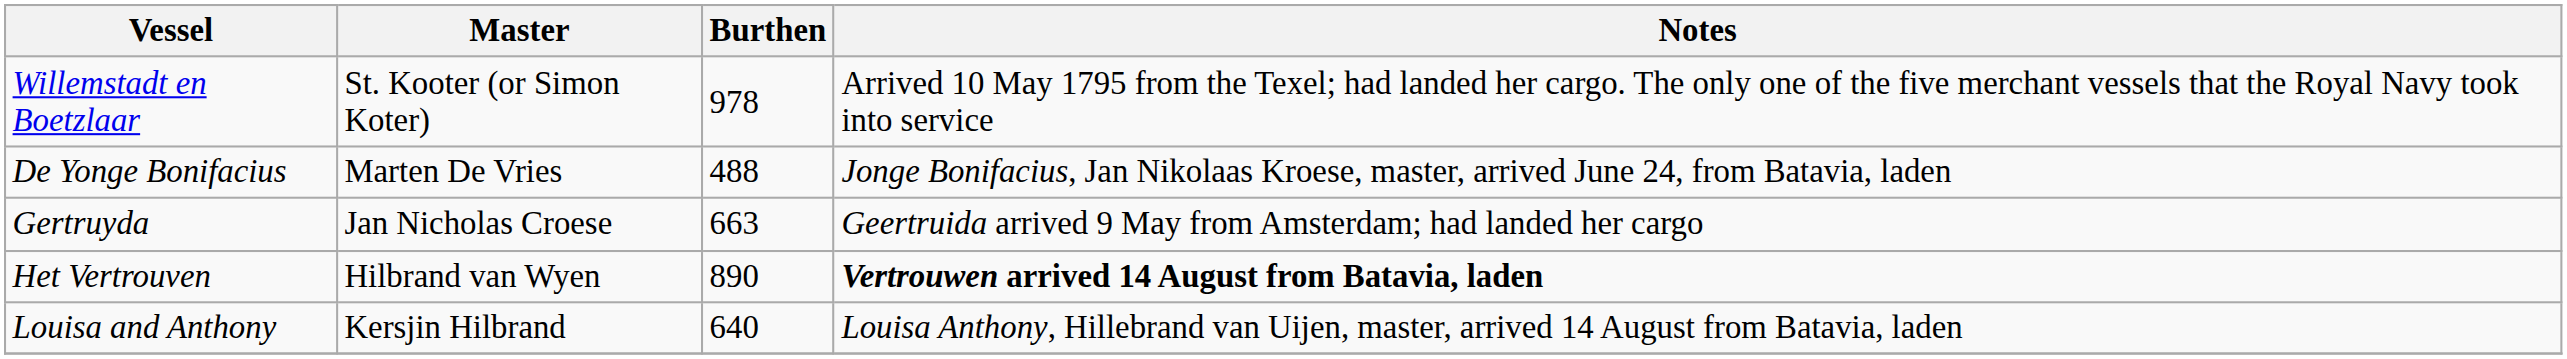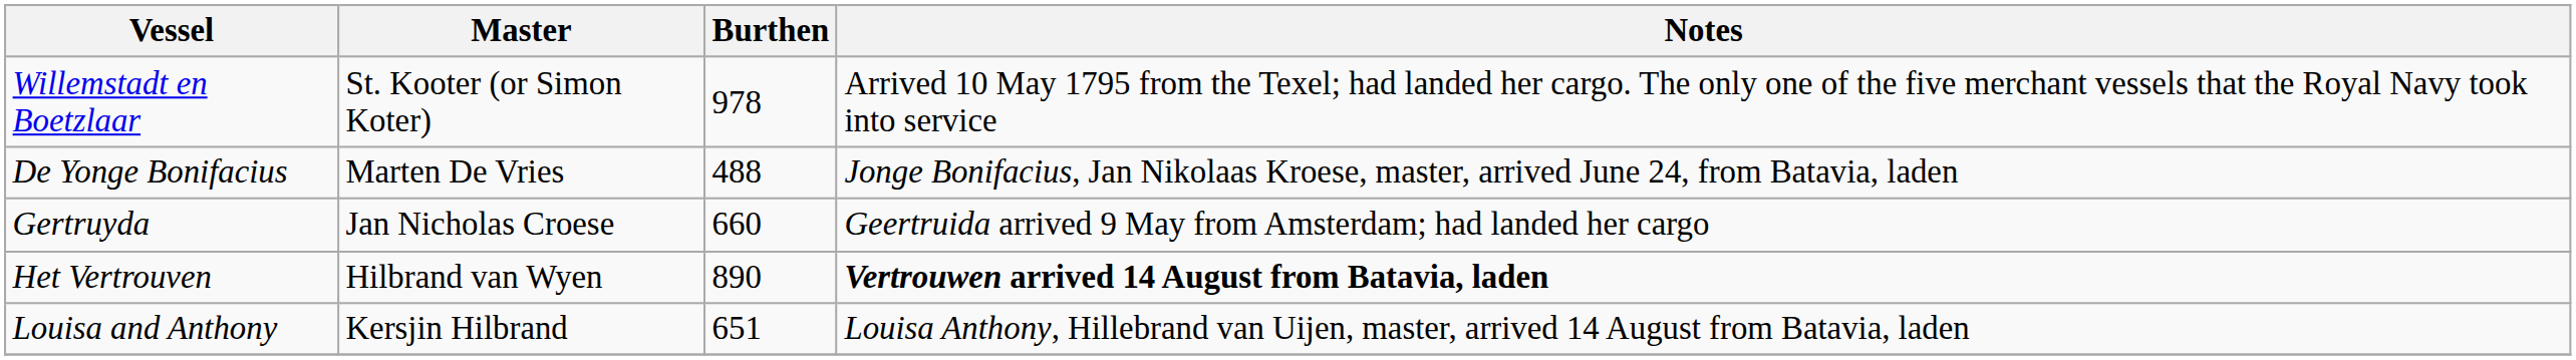Gertruyda | Burthen: 663 -> 660
Louisa and Anthony | Burthen: 640 -> 651
